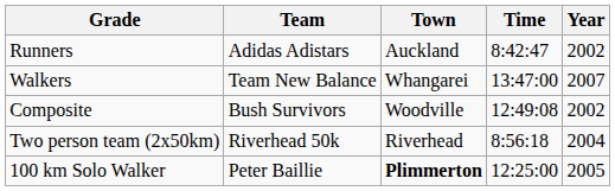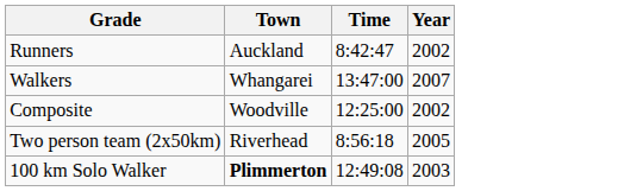- column: Team | Adidas Adistars | Team New Balance | Bush Survivors | Riverhead 50k | Peter Baillie
Composite | Time: 12:49:08 -> 12:25:00
Two person team (2x50km) | Year: 2004 -> 2005
100 km Solo Walker | Time: 12:25:00 -> 12:49:08
100 km Solo Walker | Year: 2005 -> 2003
